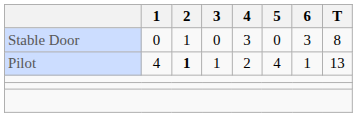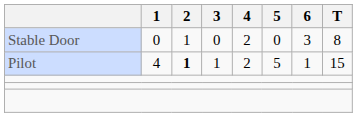Stable Door | 4: 3 -> 2
Pilot | 5: 4 -> 5
Pilot | T: 13 -> 15
